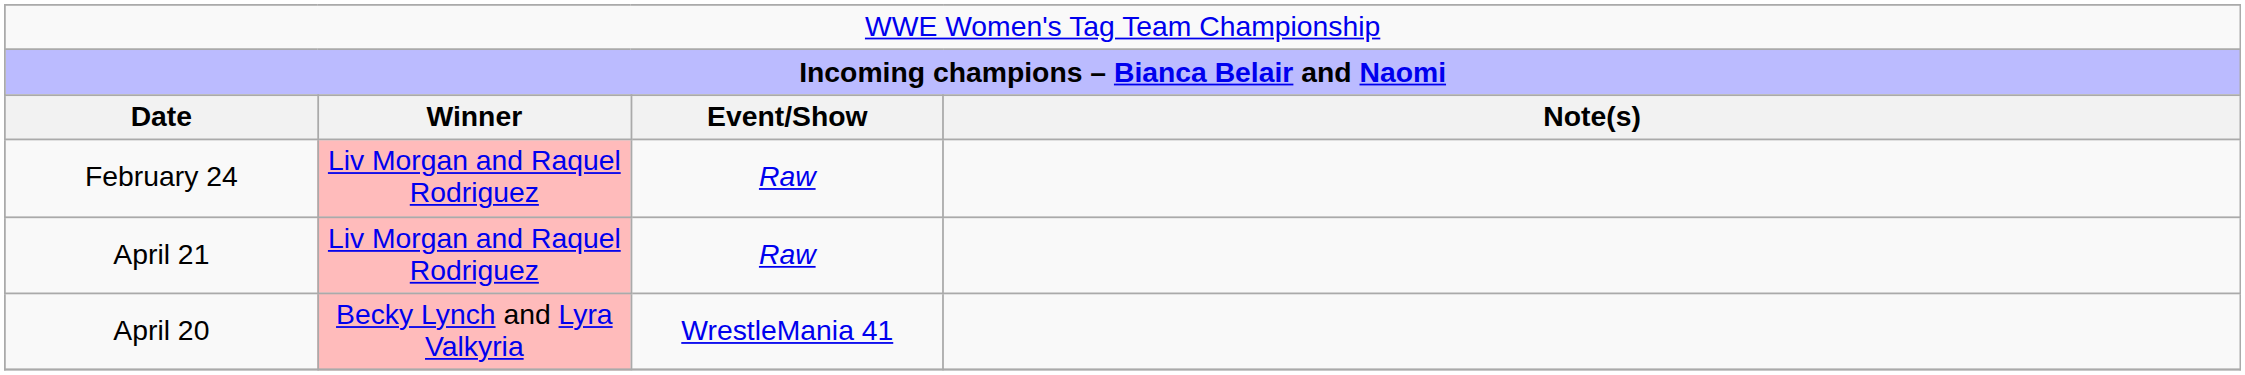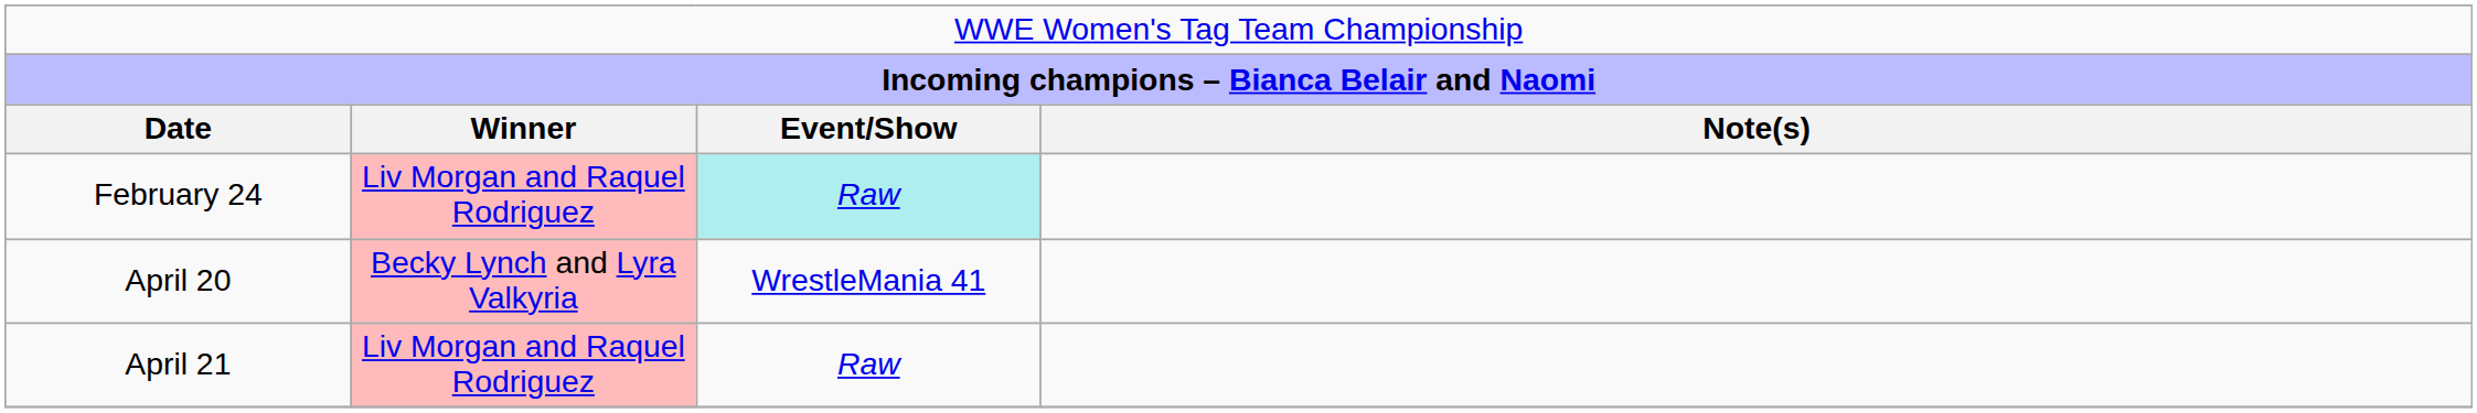February 24 | column 3: no background -> paleturquoise background
rows swapped: April 20 <-> April 21
